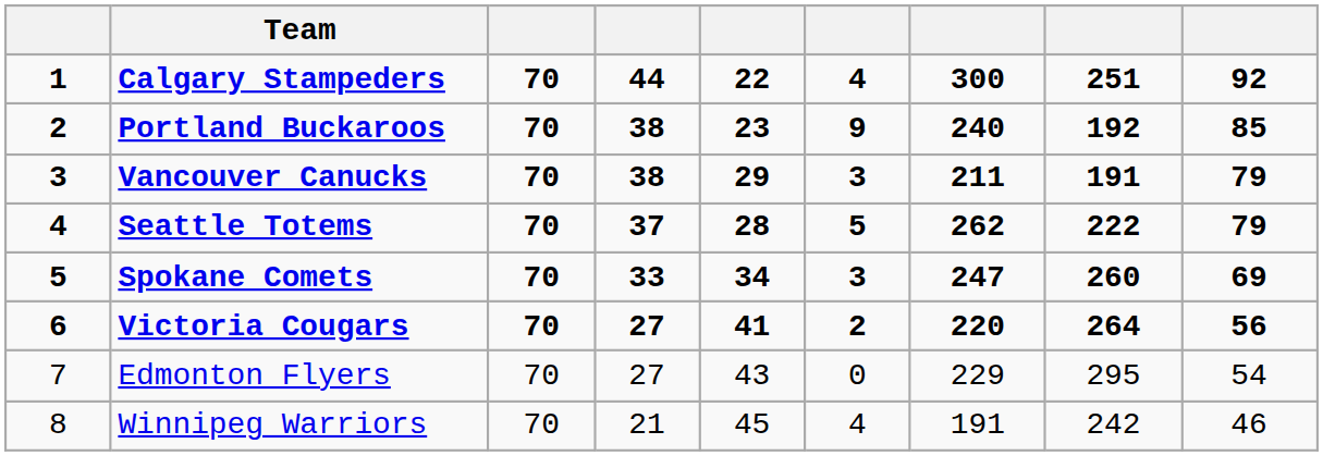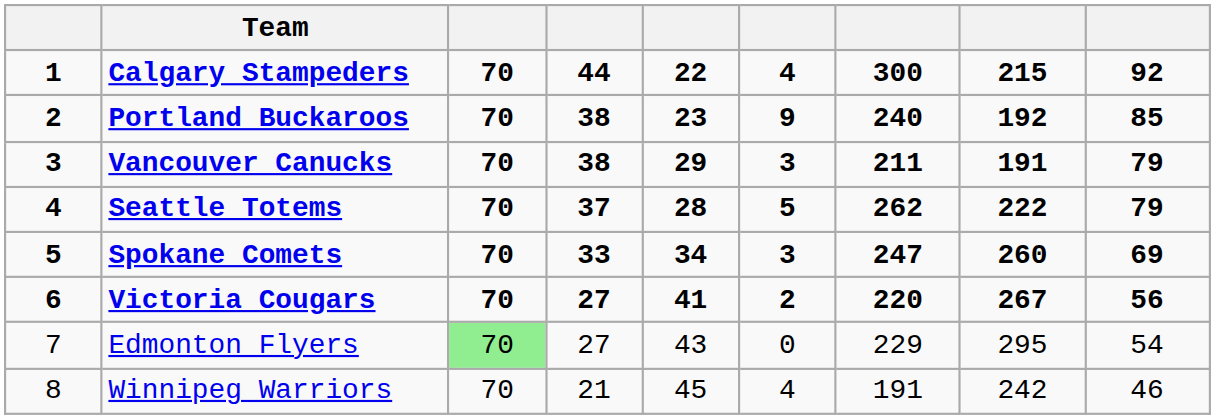Calgary Stampeders | column 8: 251 -> 215
Victoria Cougars | column 8: 264 -> 267
Edmonton Flyers | column 3: no background -> lightgreen background
